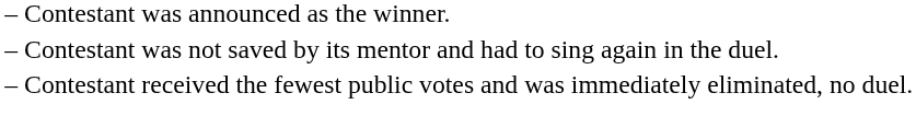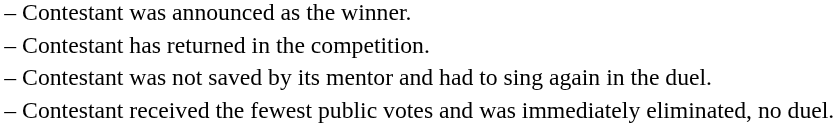+ row: – | Contestant has returned in the competition.
